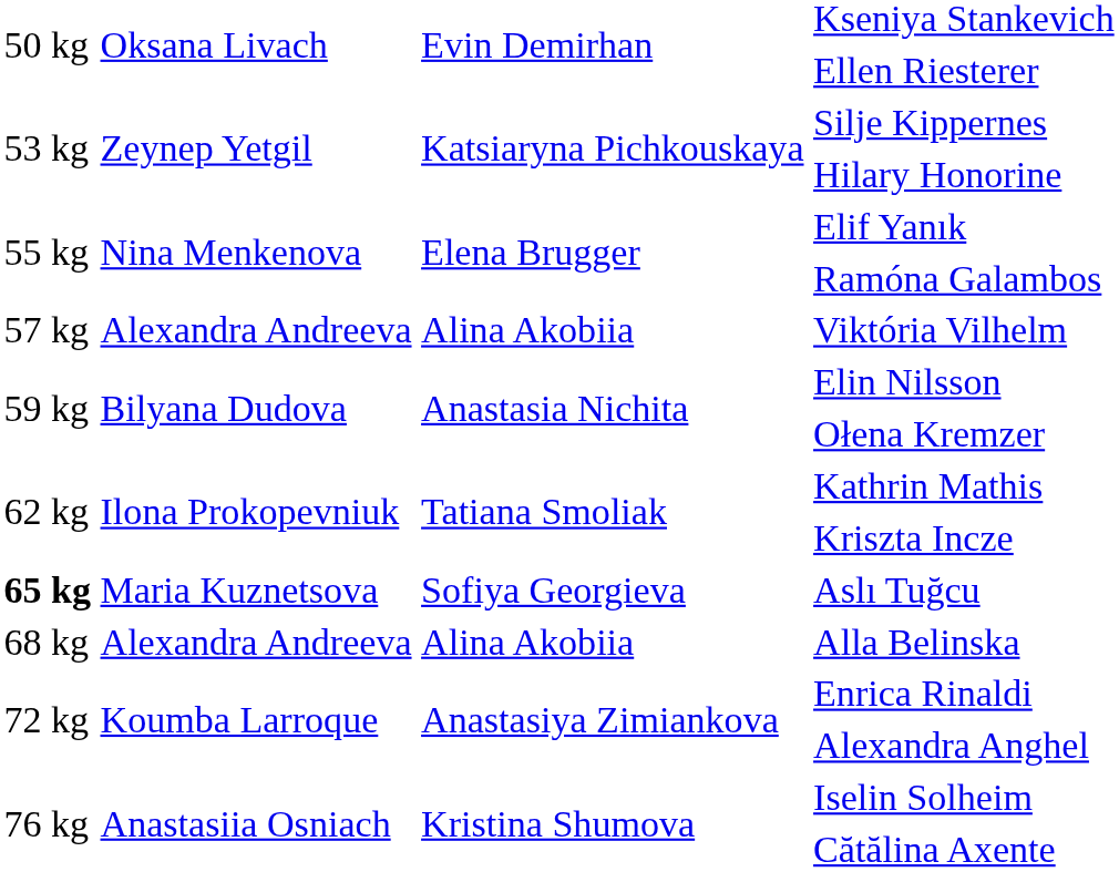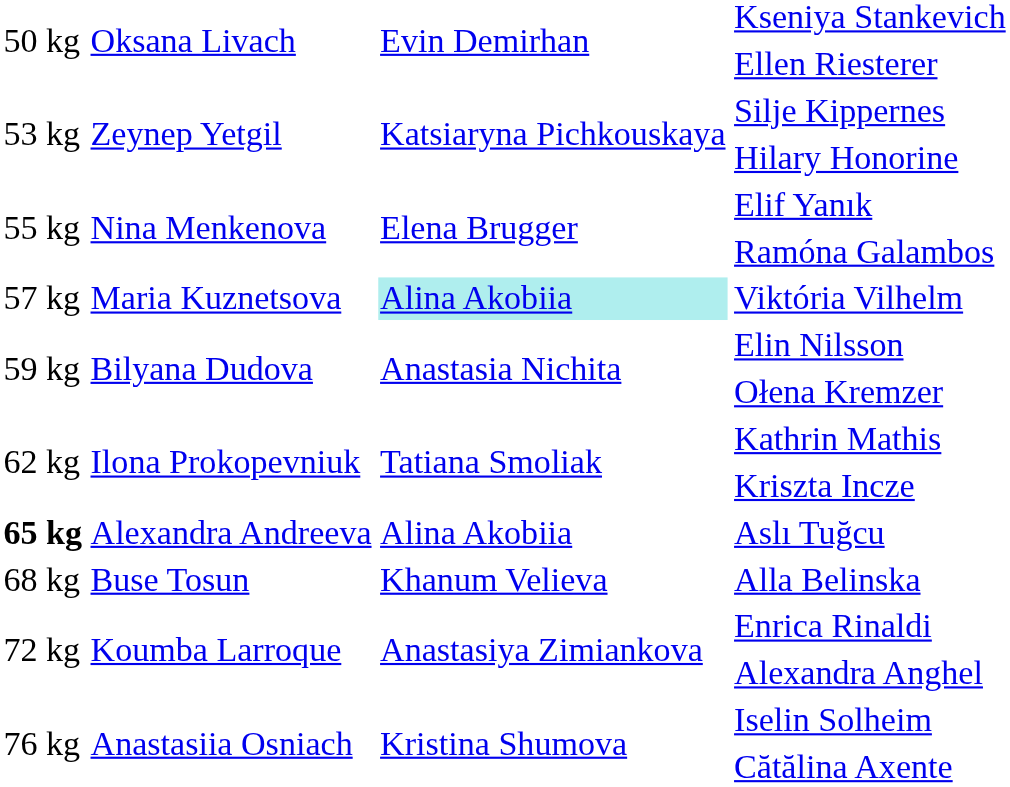Viktória Vilhelm | column 2: Alexandra Andreeva -> Maria Kuznetsova
Viktória Vilhelm | column 3: no background -> paleturquoise background
Aslı Tuğcu | column 2: Maria Kuznetsova -> Alexandra Andreeva
Aslı Tuğcu | column 3: Sofiya Georgieva -> Alina Akobiia
Alla Belinska | column 2: Alexandra Andreeva -> Buse Tosun
Alla Belinska | column 3: Alina Akobiia -> Khanum Velieva
